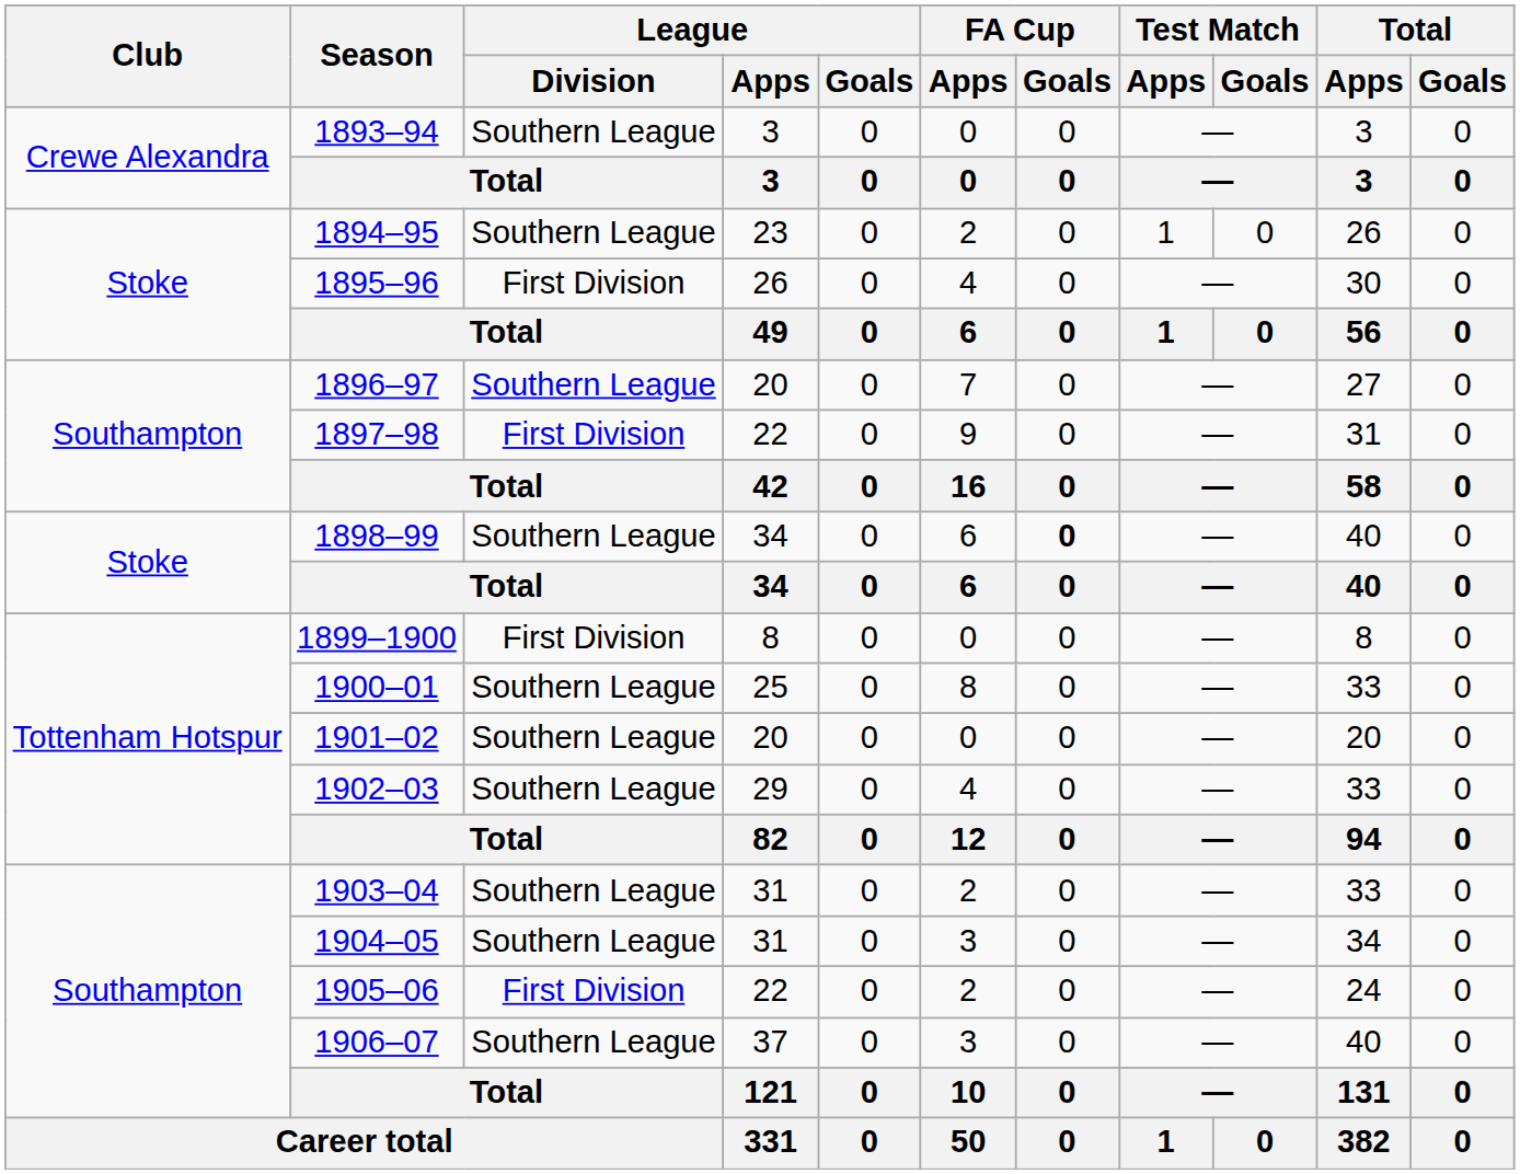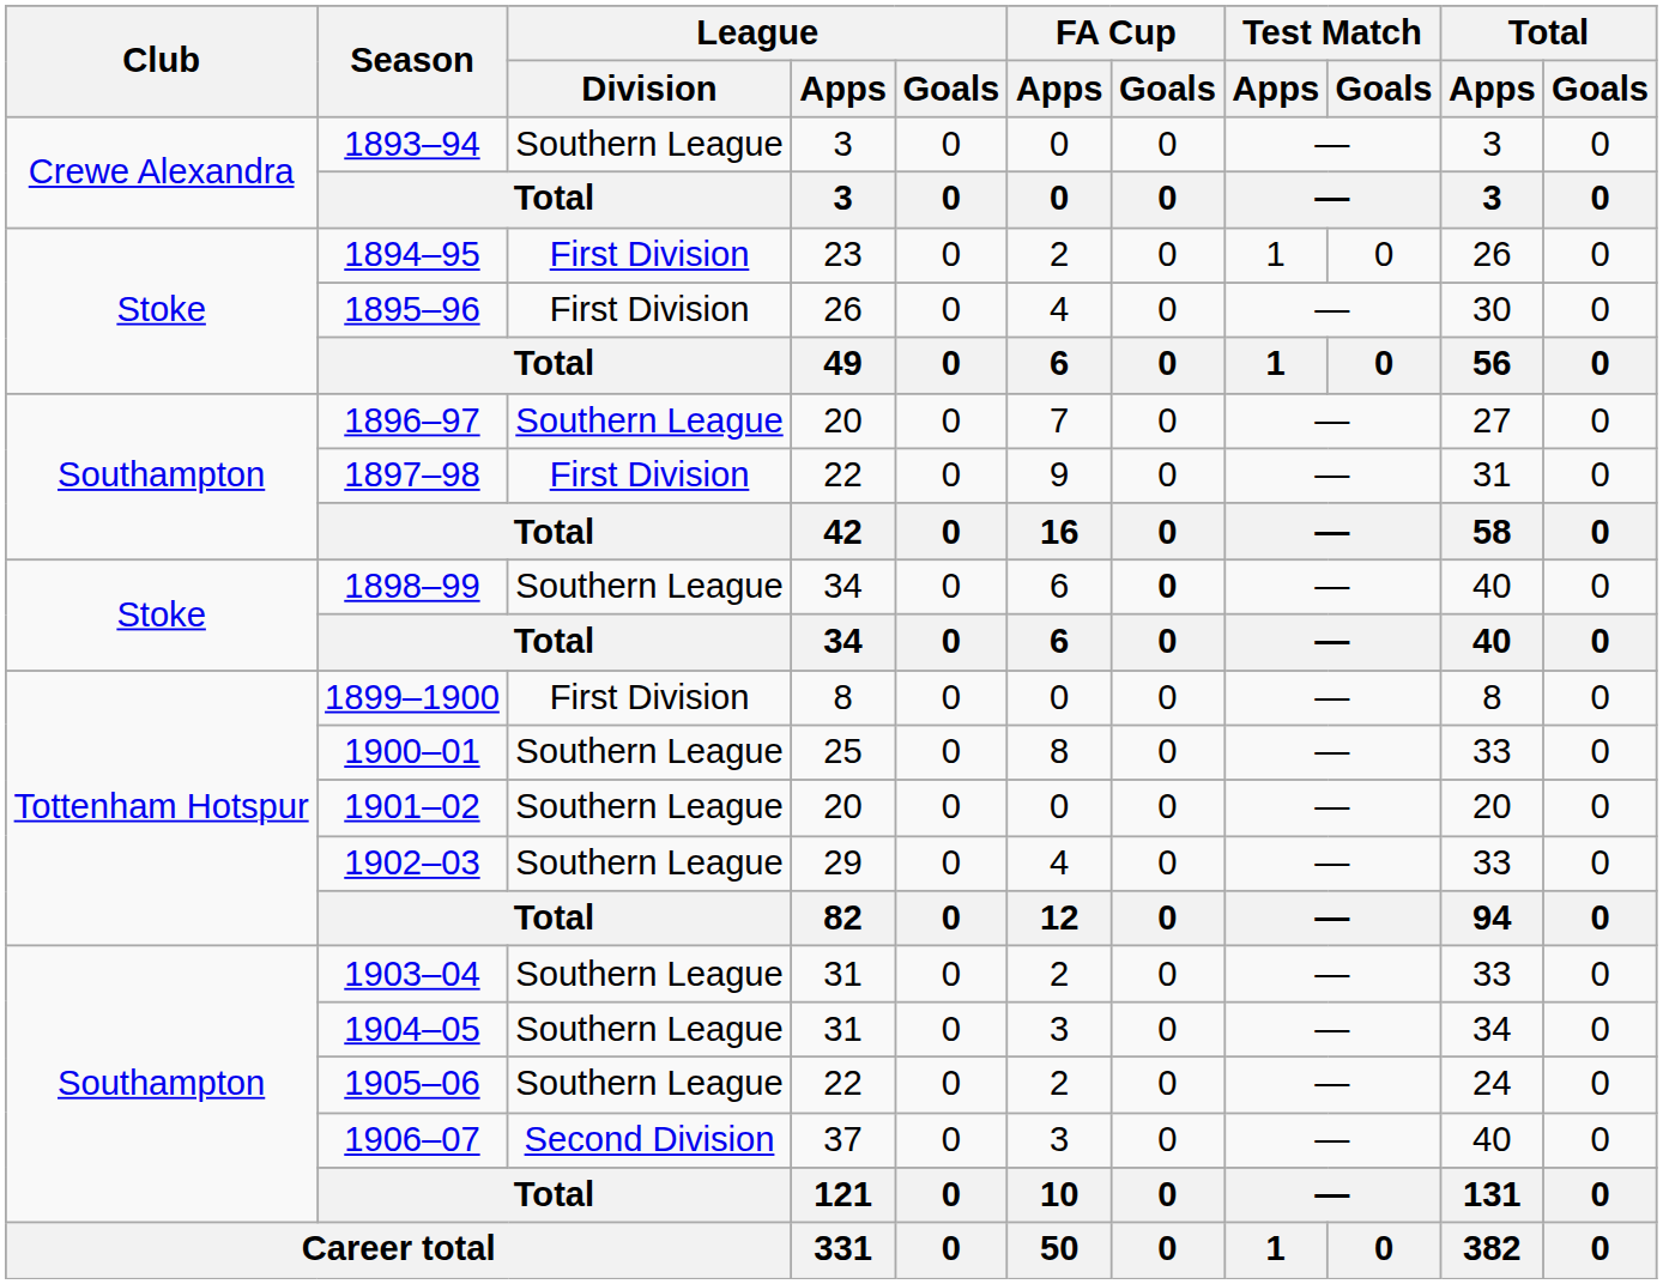1894–95 | League / Division: Southern League -> First Division
1905–06 | League / Division: First Division -> Southern League
1906–07 | League / Division: Southern League -> Second Division
